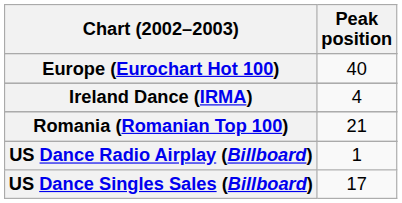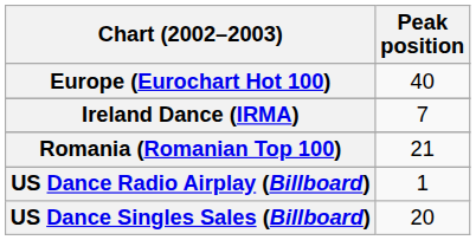Ireland Dance (IRMA) | Peak position: 4 -> 7
US Dance Singles Sales (Billboard) | Peak position: 17 -> 20
